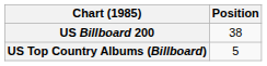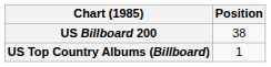US Top Country Albums (Billboard) | Position: 5 -> 1
